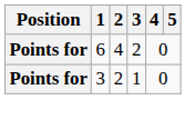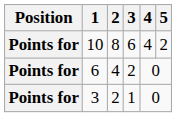+ row: Points for | 10 | 8 | 6 | 4 | 2
